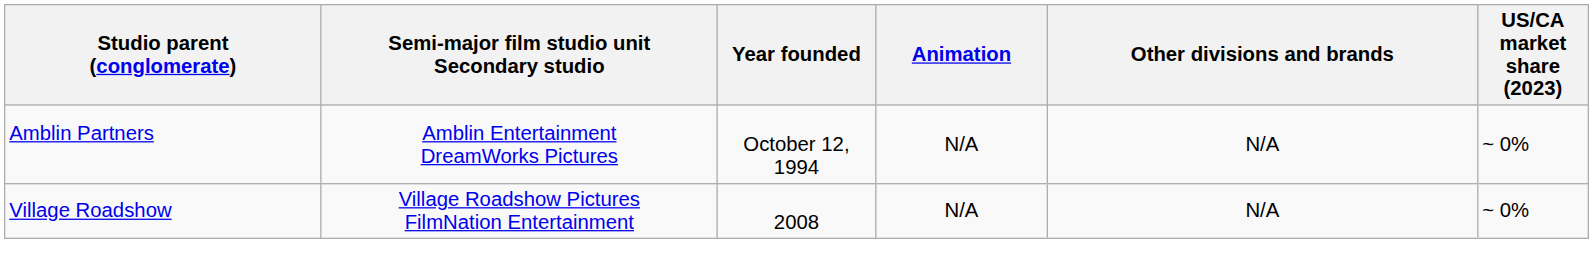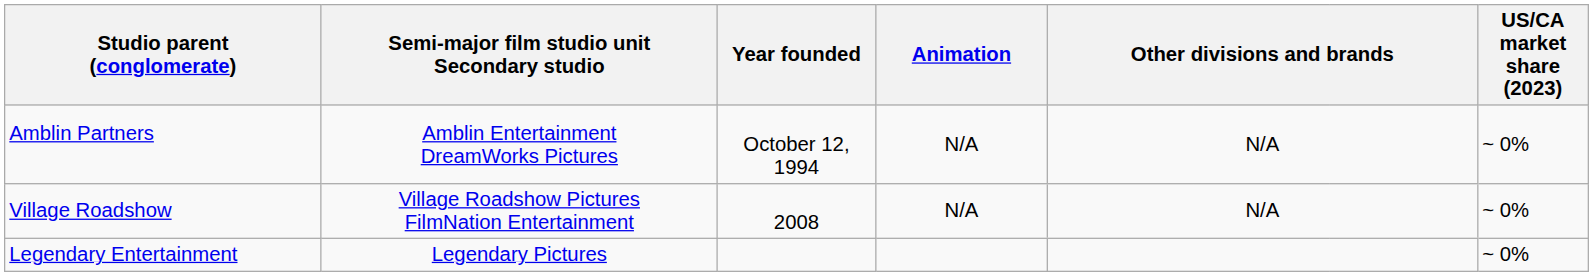+ row: Legendary Entertainment | Legendary Pictures | ~ 0%
